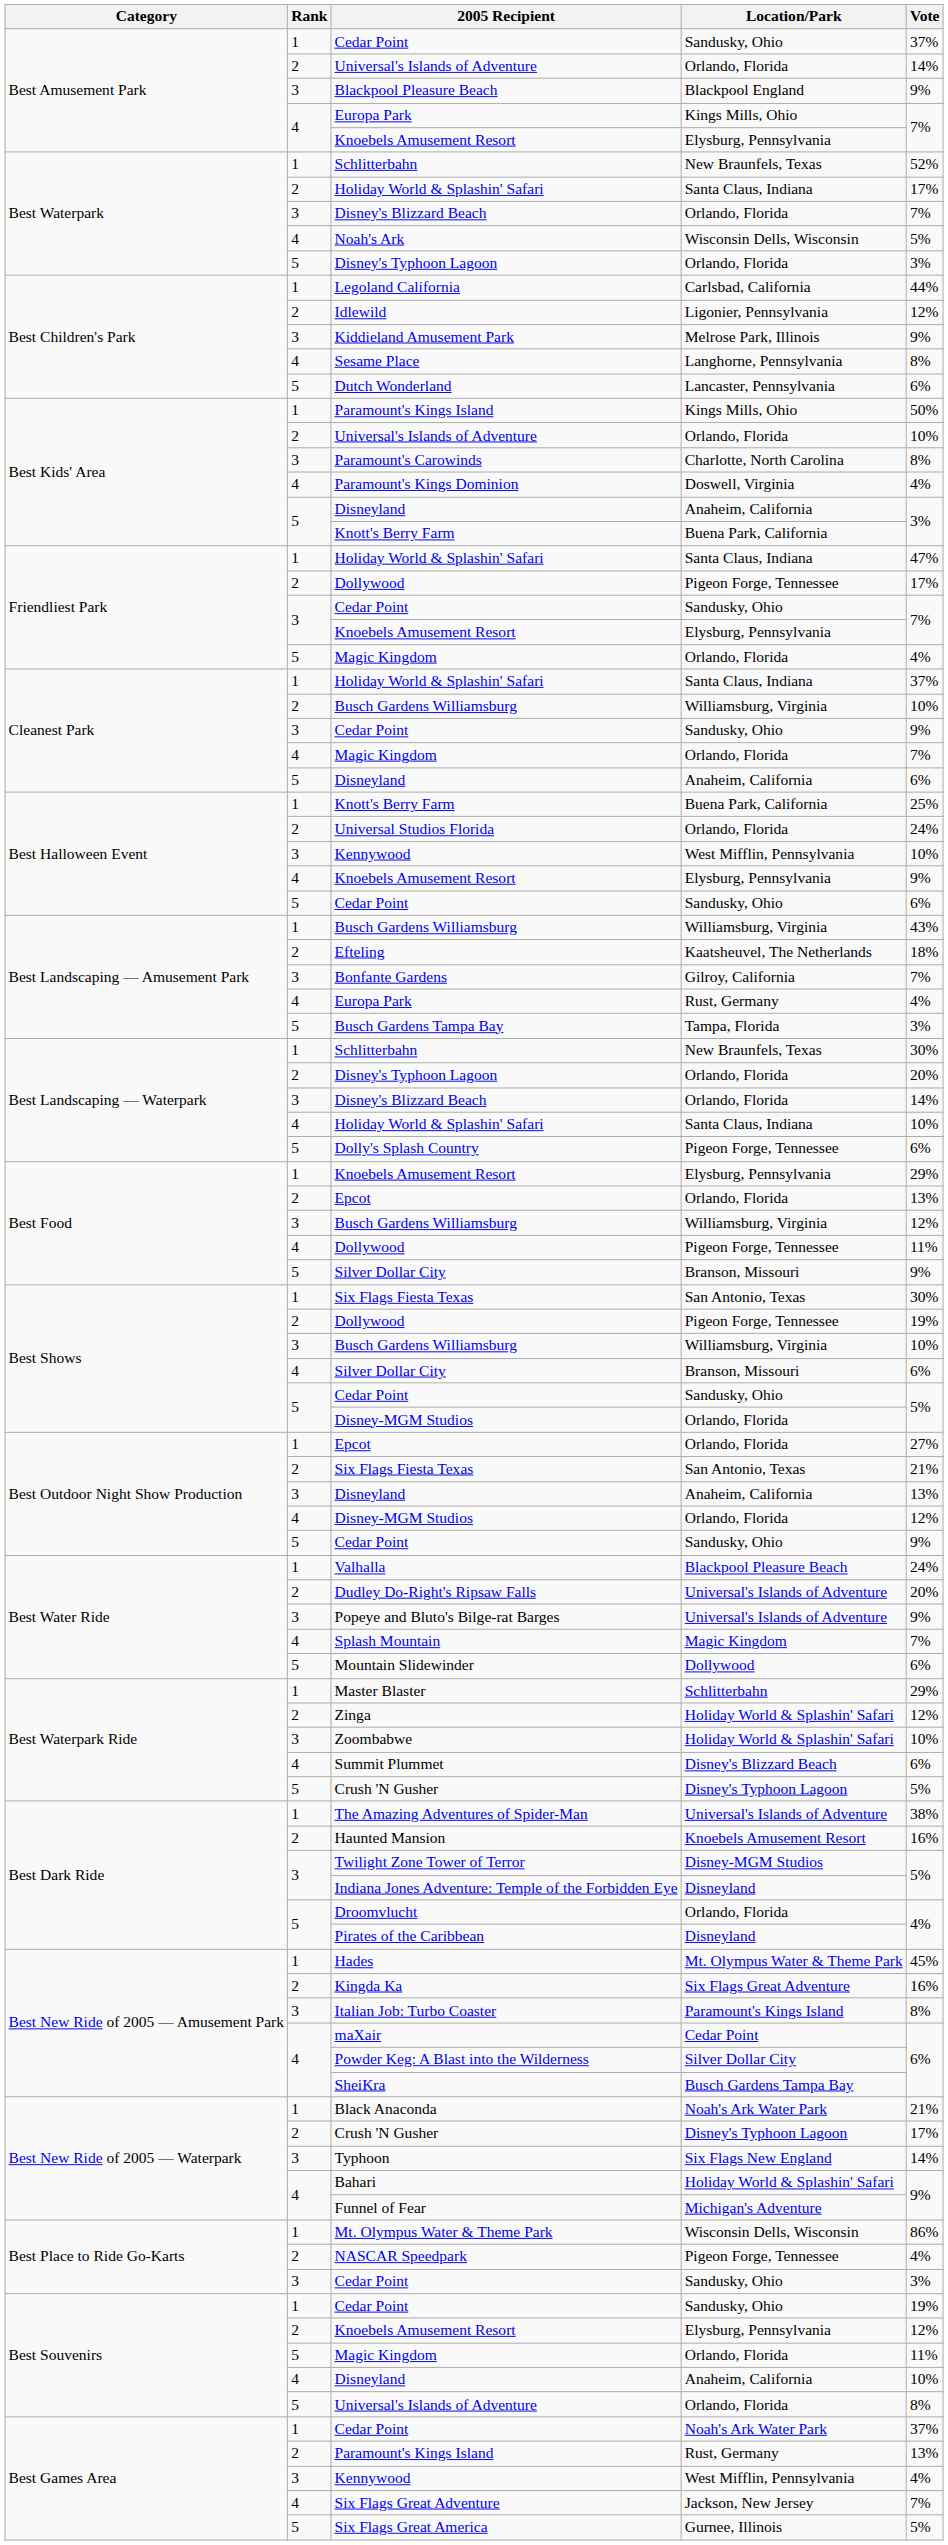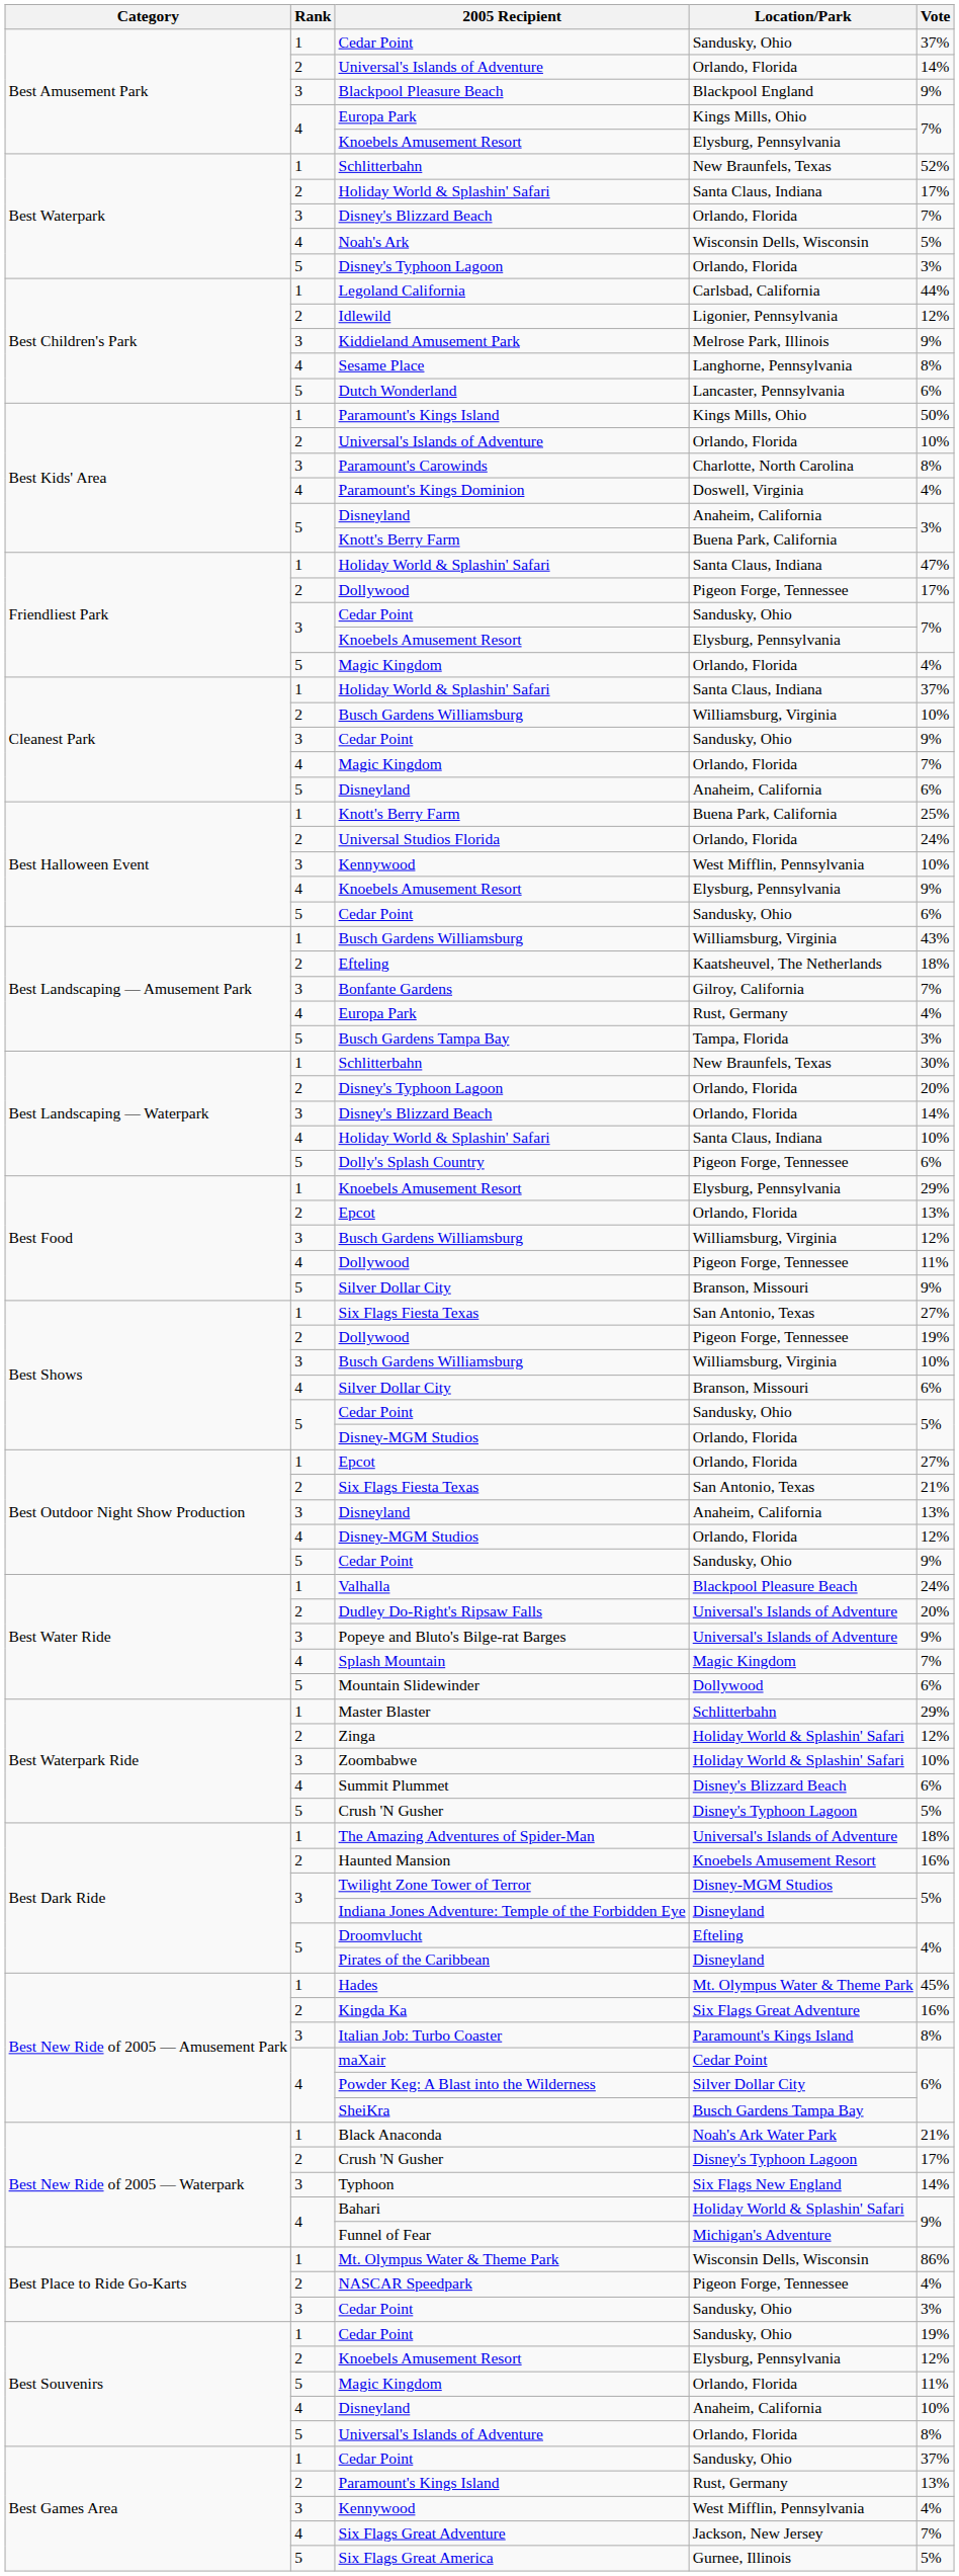Best Shows / Six Flags Fiesta Texas | Vote: 30% -> 27%
The Amazing Adventures of Spider-Man | Vote: 38% -> 18%
Droomvlucht | Location/Park: Orlando, Florida -> Efteling
Best Games Area / Cedar Point | Location/Park: Noah's Ark Water Park -> Sandusky, Ohio
